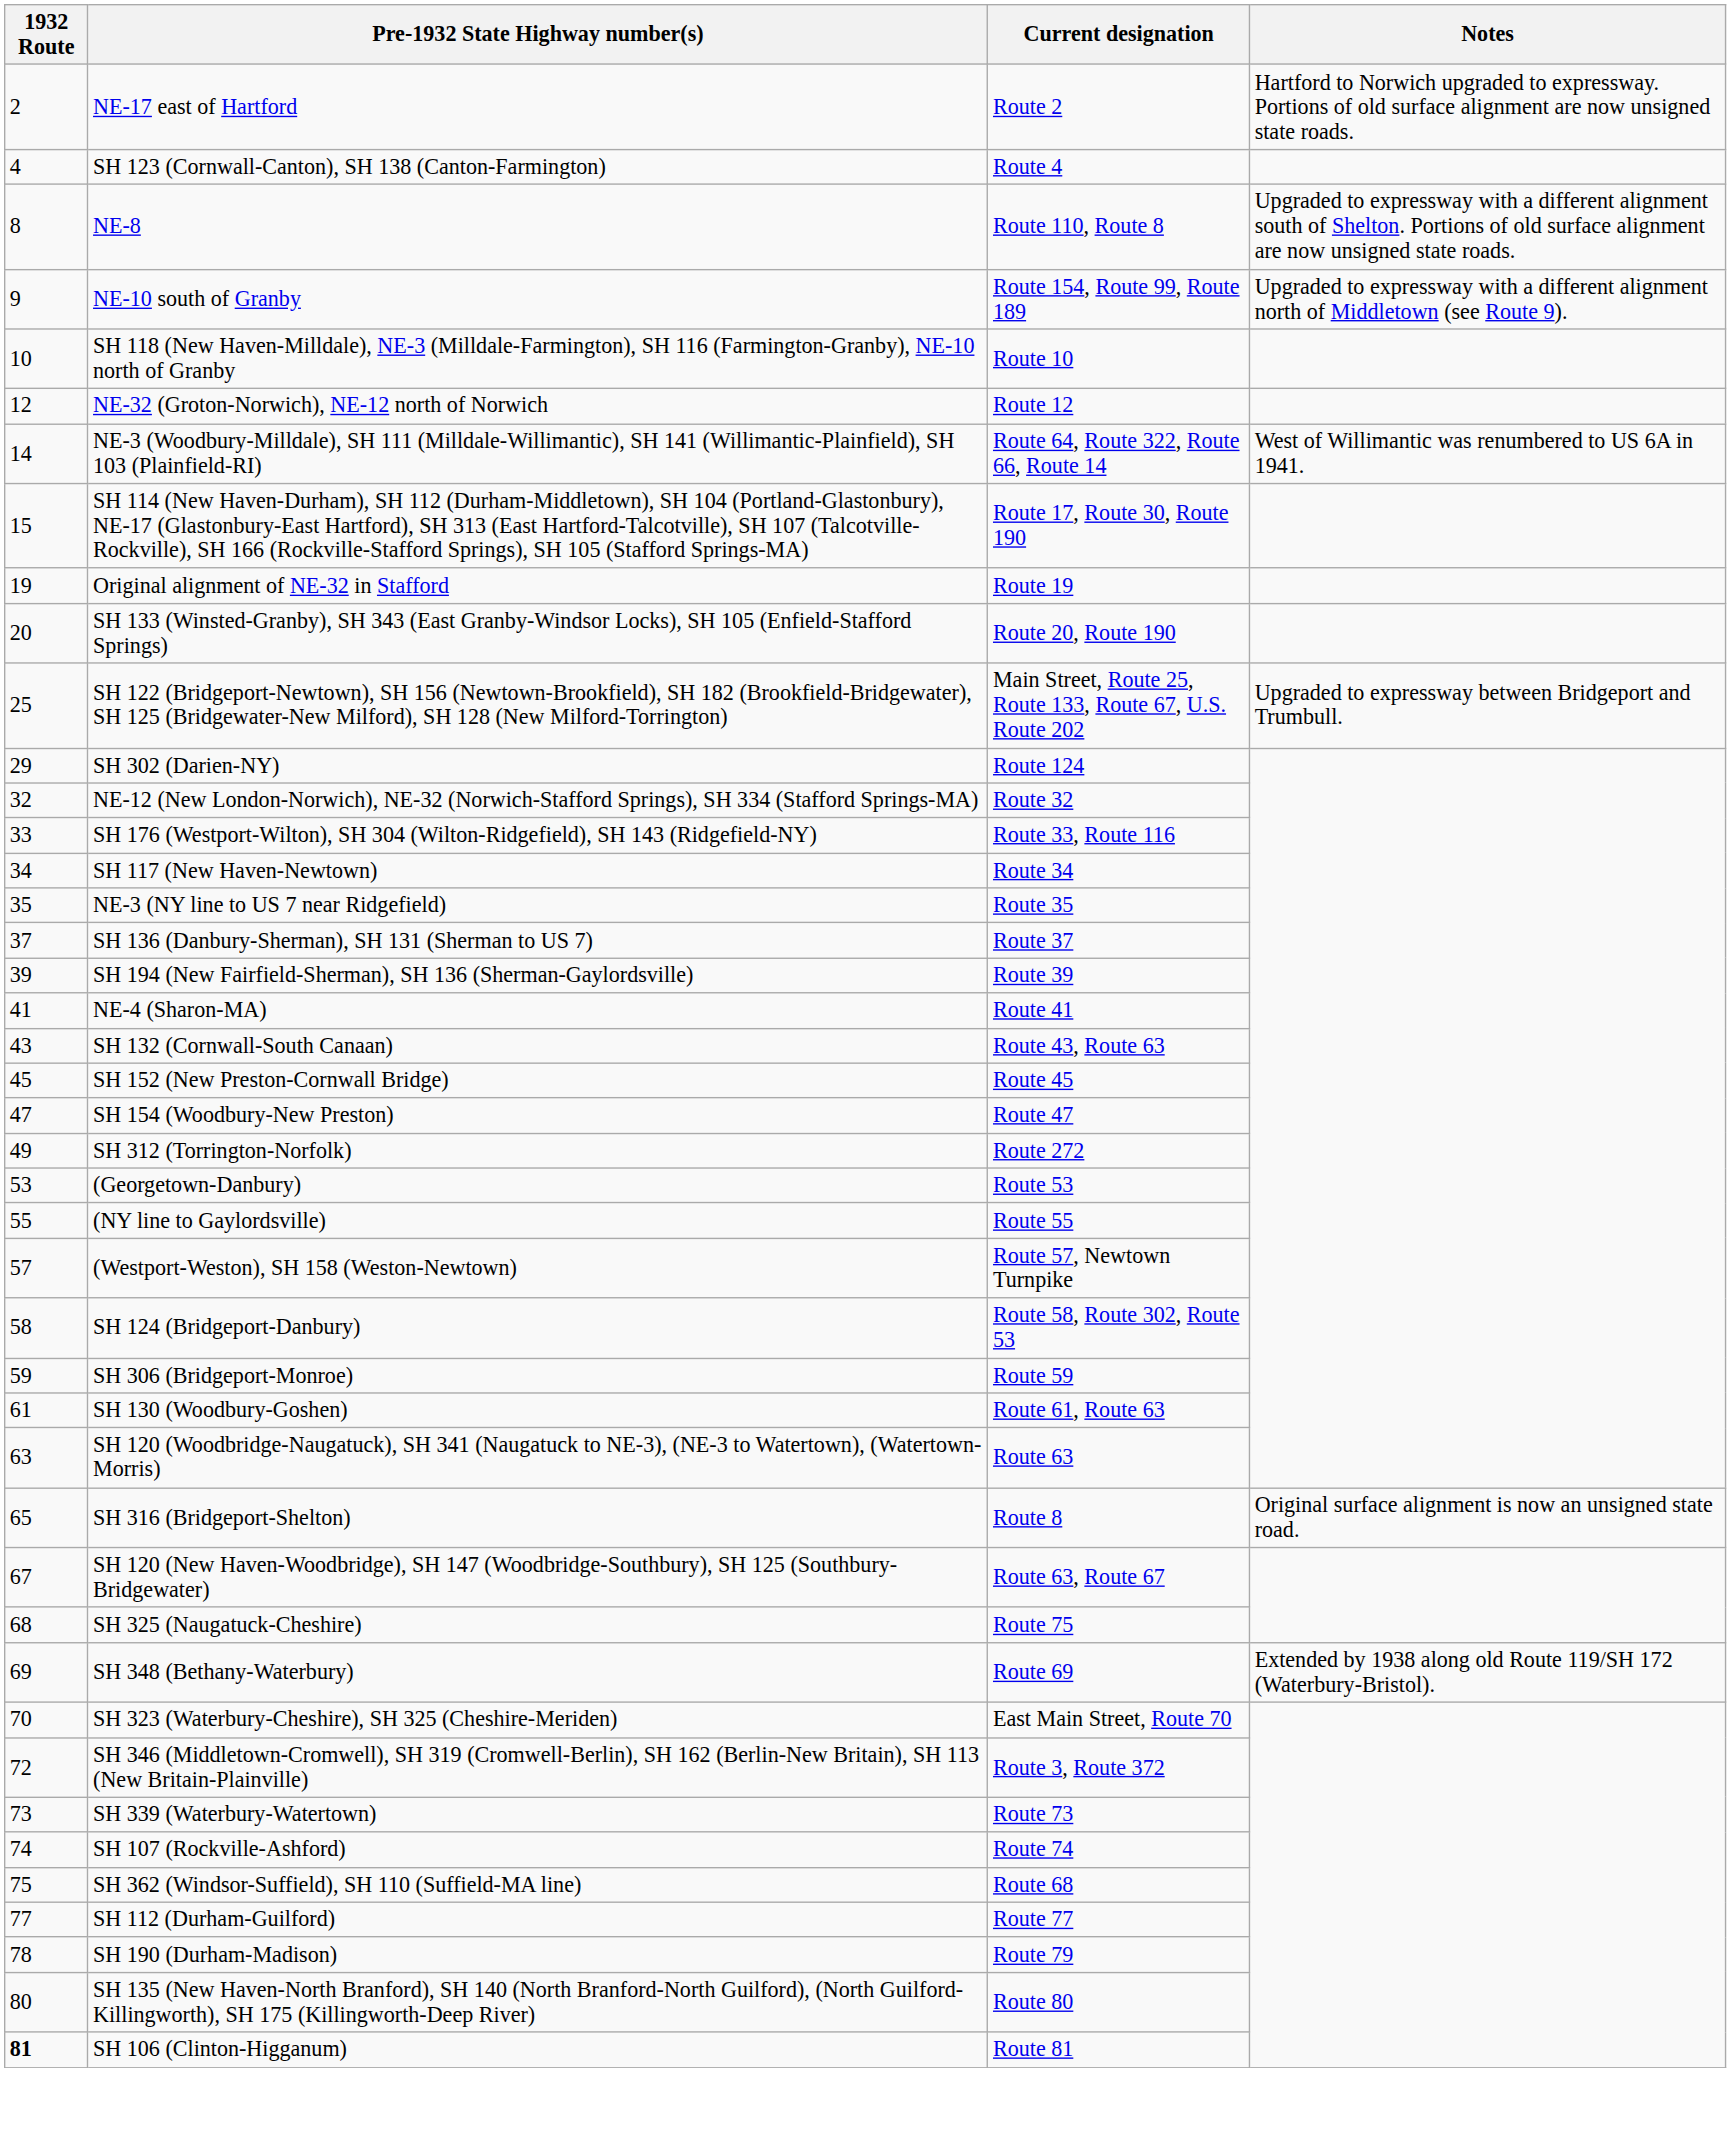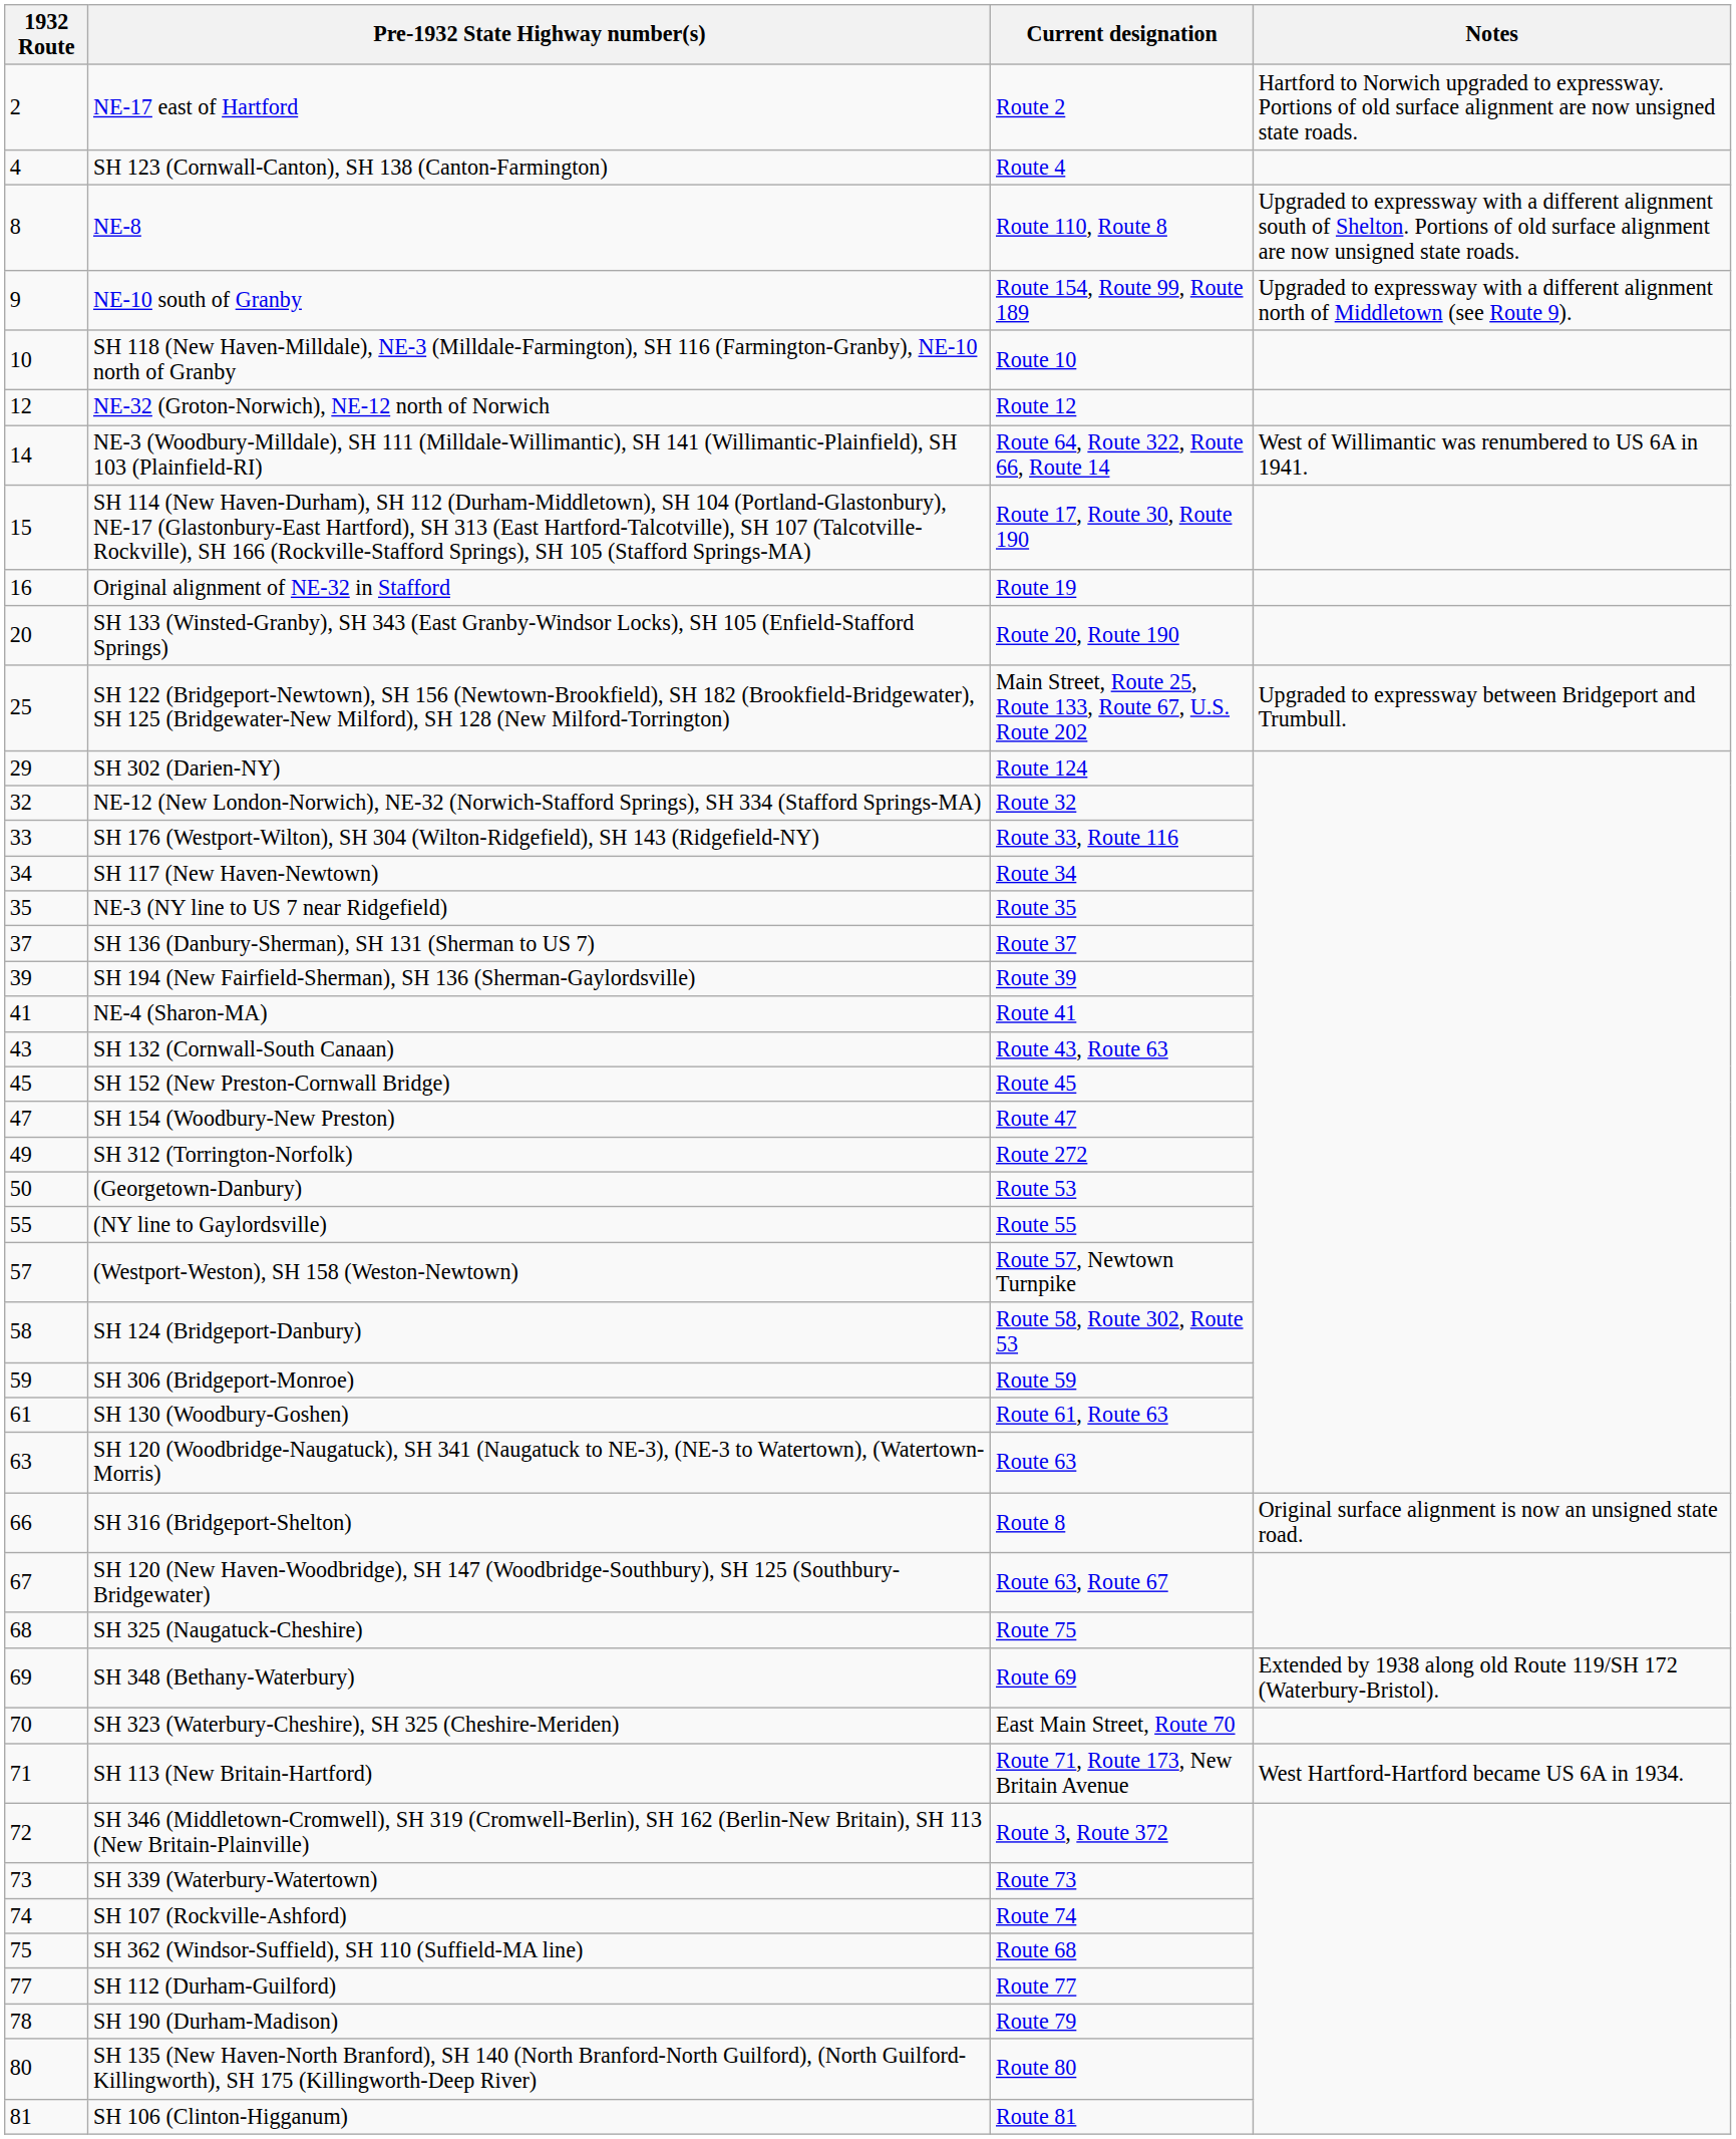Original alignment of NE-32 in Stafford | 1932 Route: 19 -> 16
(Georgetown-Danbury) | 1932 Route: 53 -> 50
SH 316 (Bridgeport-Shelton) | 1932 Route: 65 -> 66
+ row: 71 | SH 113 (New Britain-Hartford) | Route 71, Route 173, New Britain Avenue | West Hartford-Hartford became US 6A in 1934.
SH 106 (Clinton-Higganum) | 1932 Route: bold -> normal
